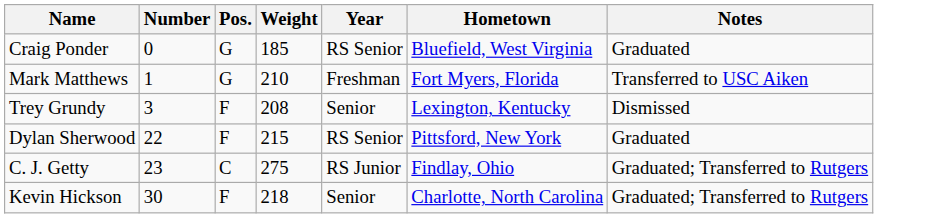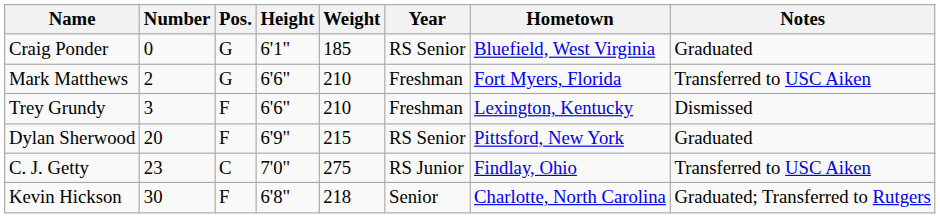+ column: Height | 6'1" | 6'6" | 6'6" | 6'9" | 7'0" | 6'8"
Mark Matthews | Number: 1 -> 2
Trey Grundy | Weight: 208 -> 210
Trey Grundy | Year: Senior -> Freshman
Dylan Sherwood | Number: 22 -> 20
C. J. Getty | Notes: Graduated; Transferred to Rutgers -> Transferred to USC Aiken
